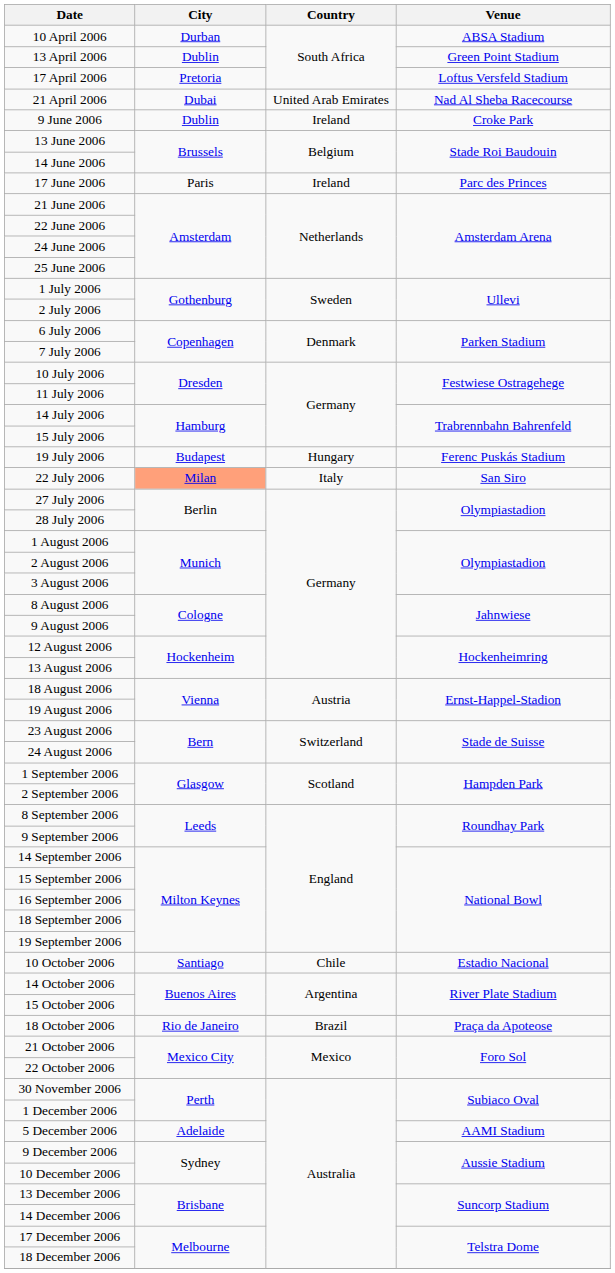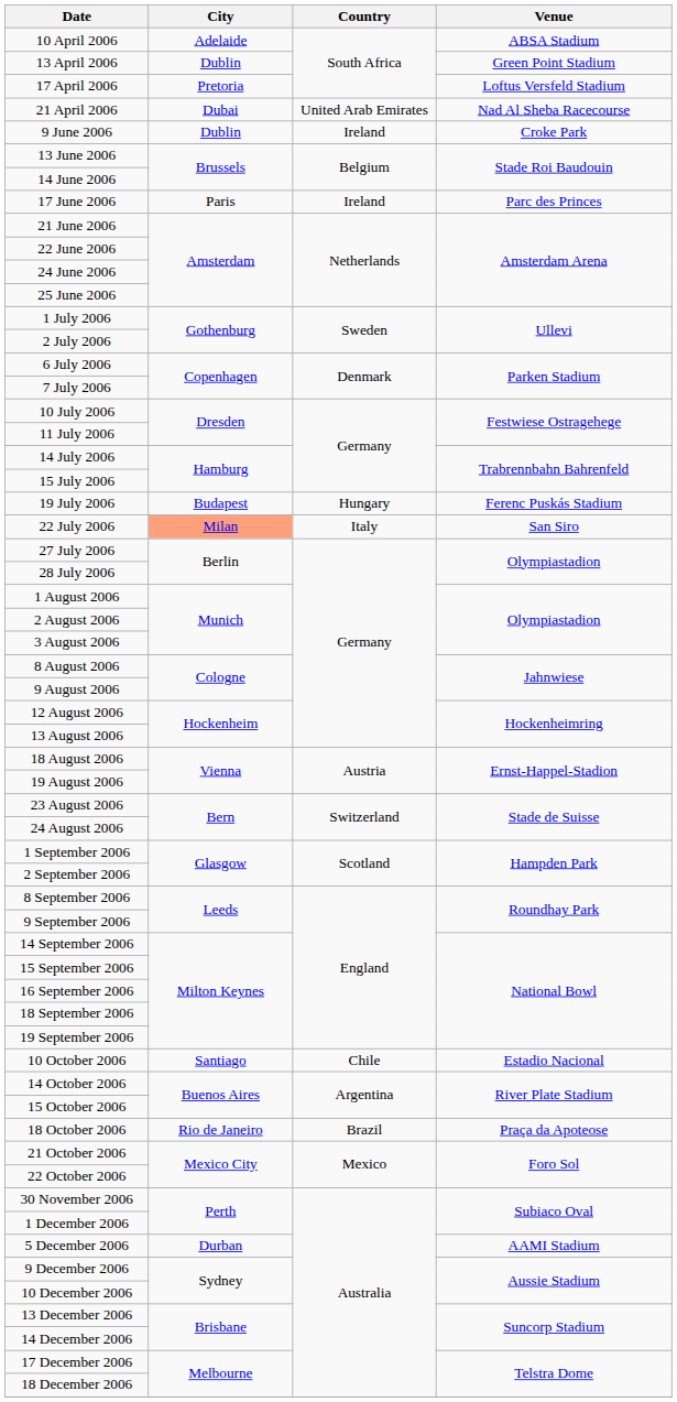10 April 2006 | City: Durban -> Adelaide
5 December 2006 | City: Adelaide -> Durban
